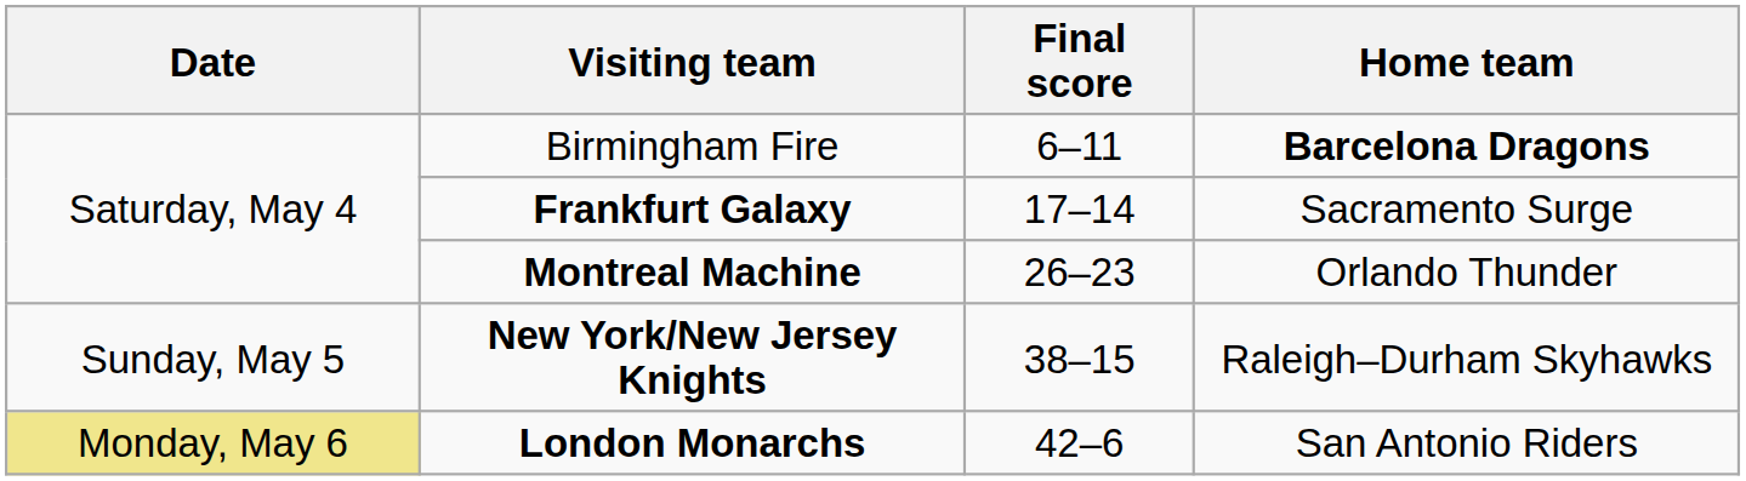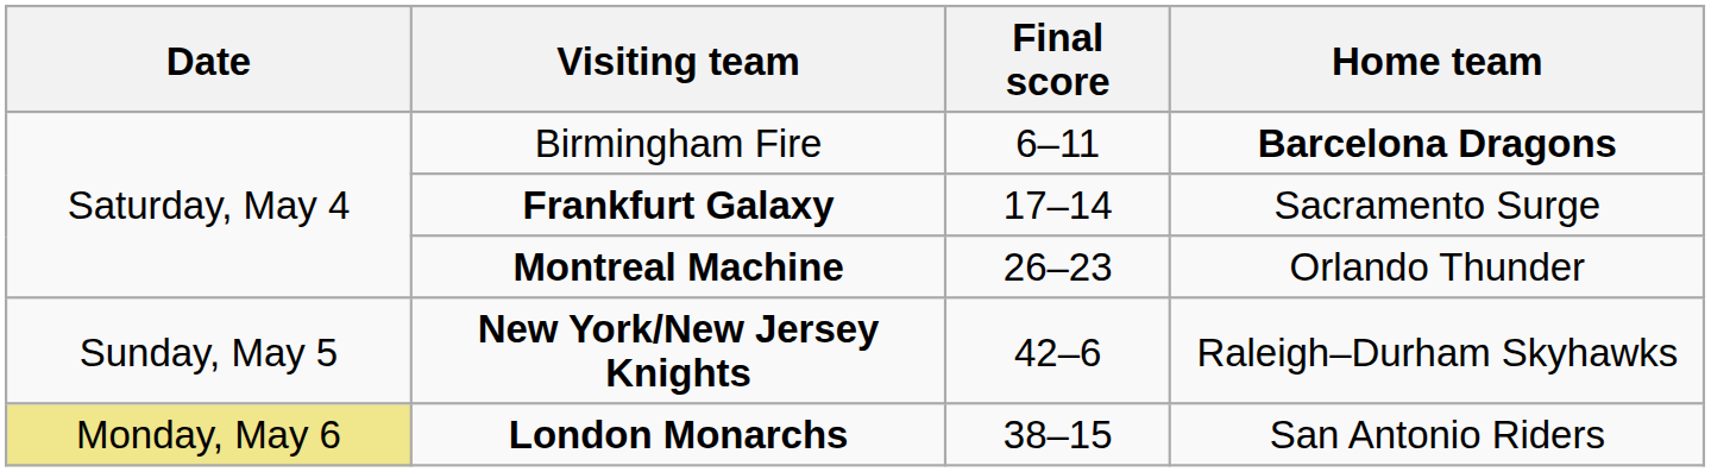New York/New Jersey Knights | Final score: 38–15 -> 42–6
London Monarchs | Final score: 42–6 -> 38–15
